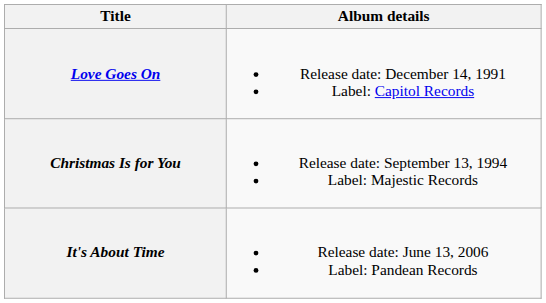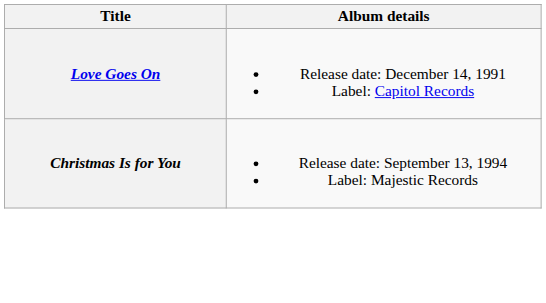- row: It's About Time | Release date: June 13, 2006 Label: Pandean Records
